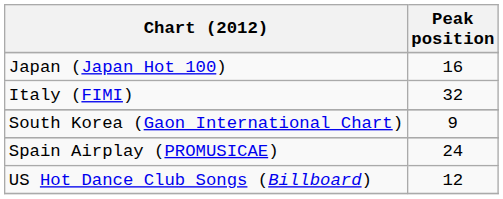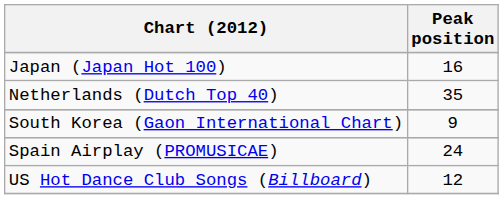- row: Italy (FIMI) | 32
+ row: Netherlands (Dutch Top 40) | 35
